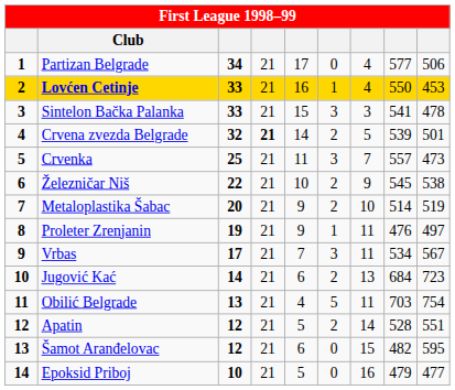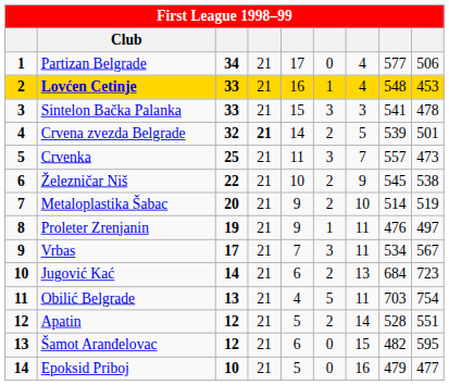Lovćen Cetinje | column 8: 550 -> 548
